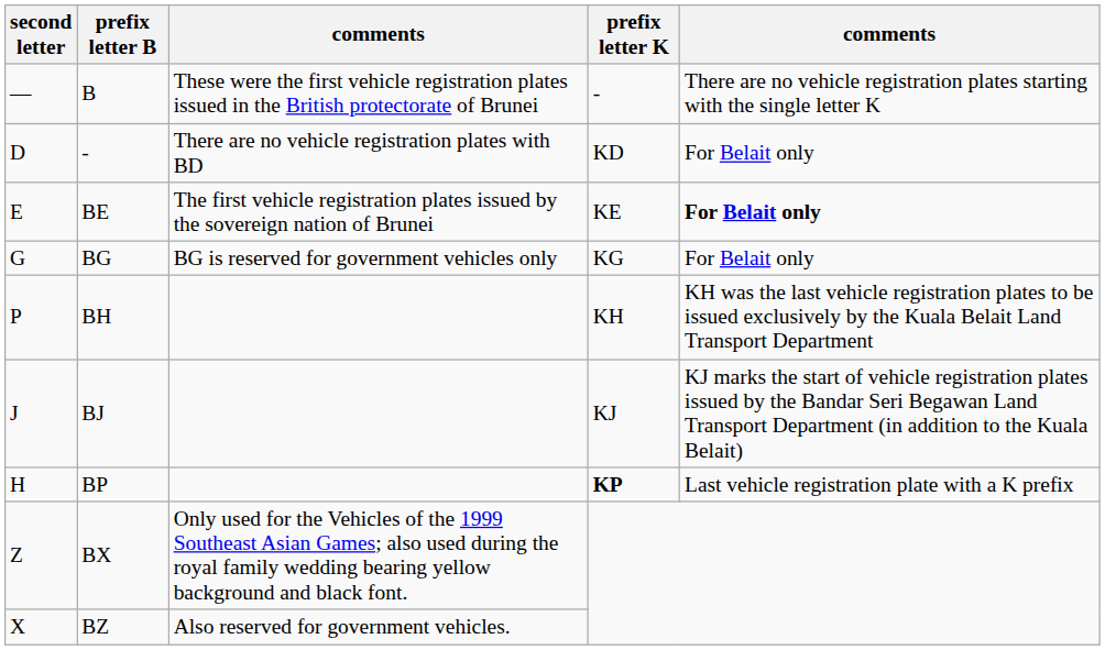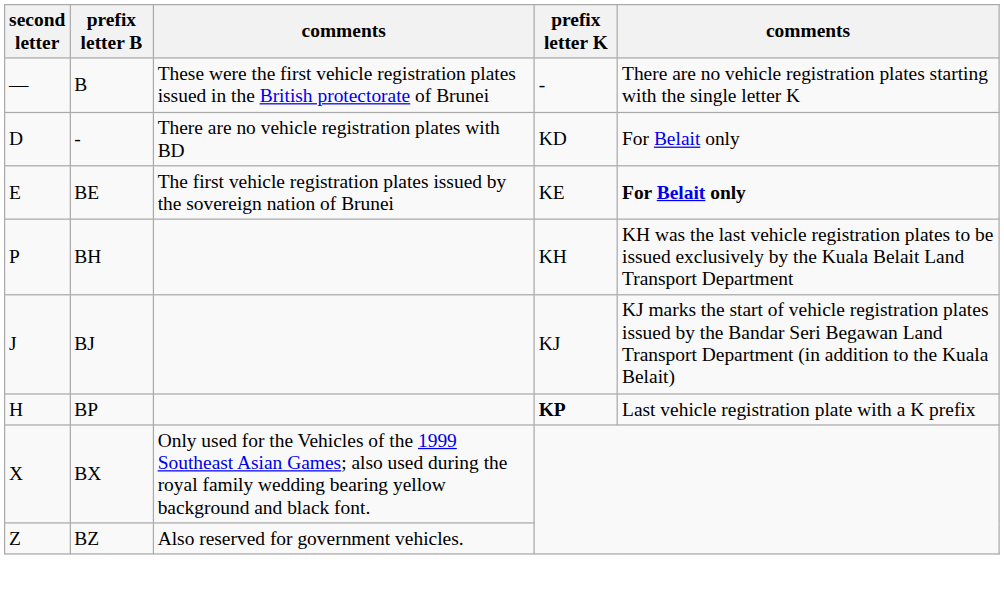- row: G | BG | BG is reserved for government vehicles only | KG | For Belait only
BX | second letter: Z -> X
BZ | second letter: X -> Z
